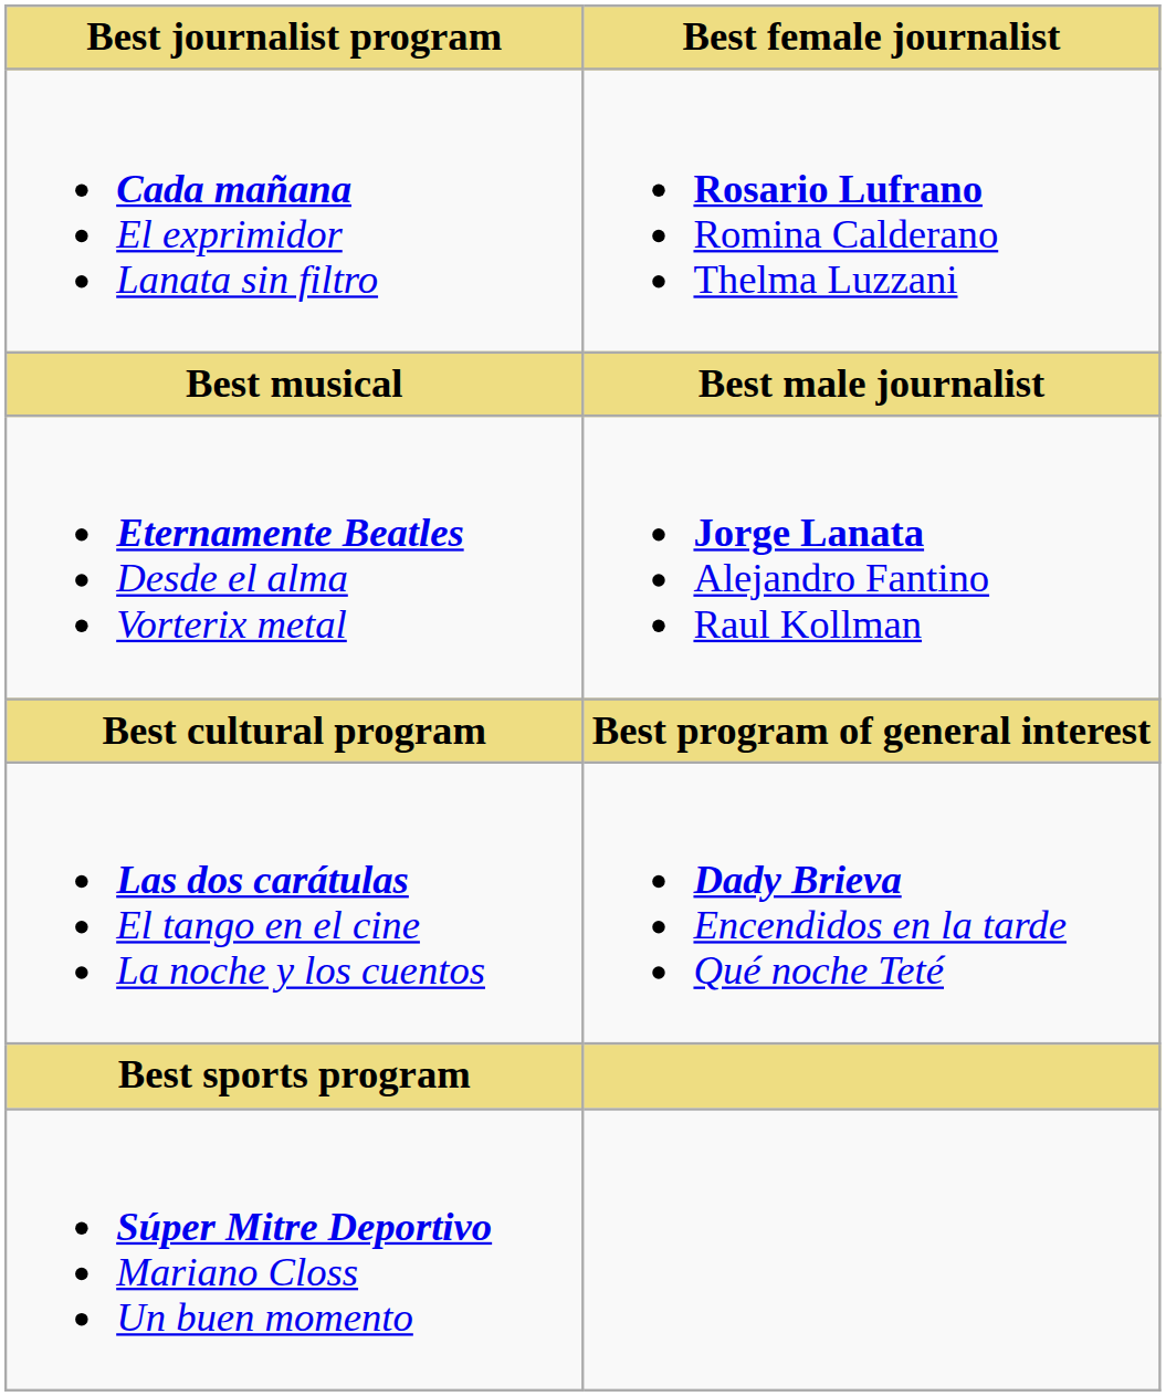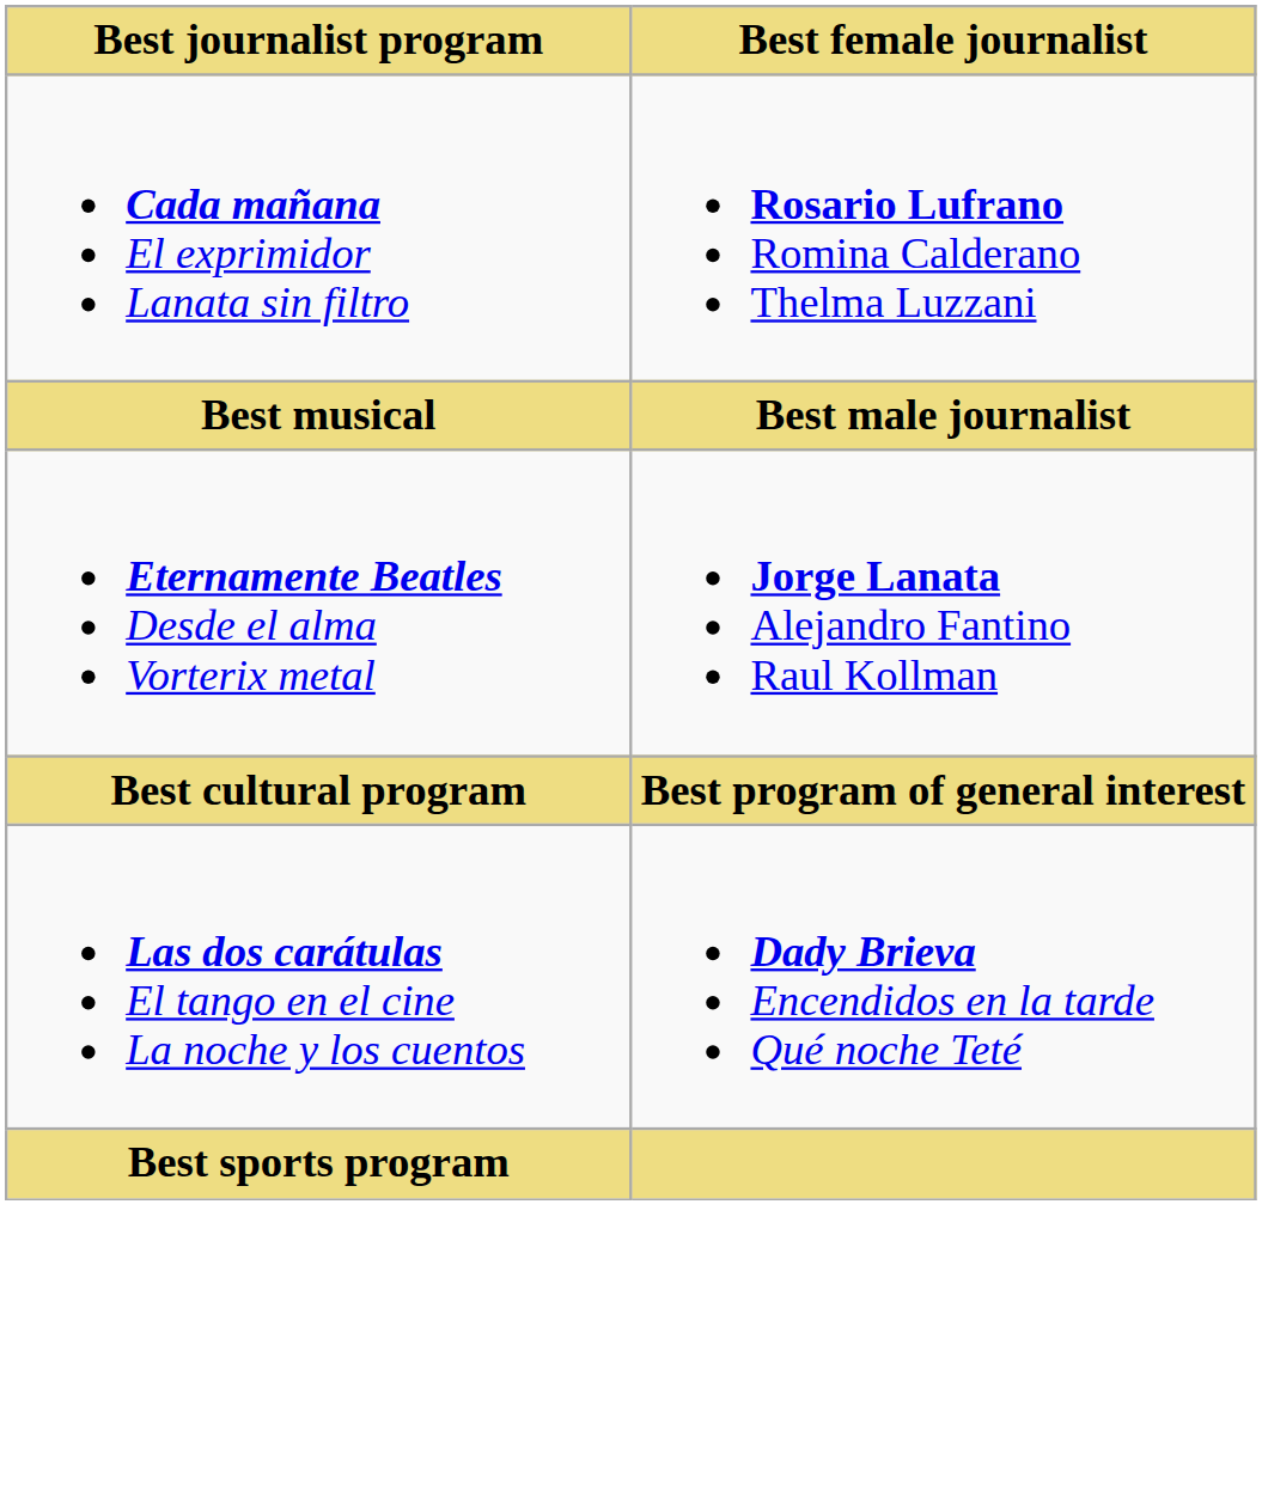- row: Súper Mitre Deportivo Mariano Closs Un buen momento
